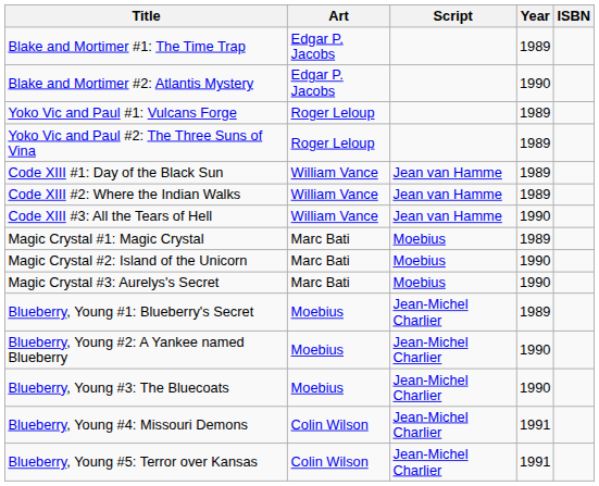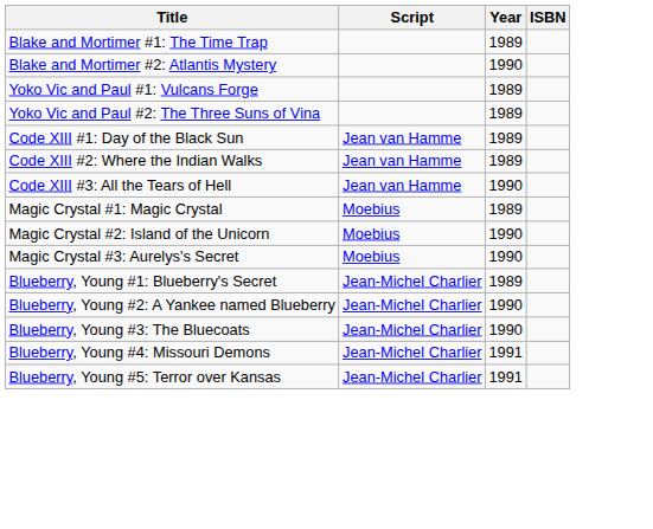- column: Art | Edgar P. Jacobs | Edgar P. Jacobs | Roger Leloup | Roger Leloup | William Vance | William Vance | William Vance | Marc Bati | Marc Bati | Marc Bati | Moebius | Moebius | Moebius | Colin Wilson | Colin Wilson
